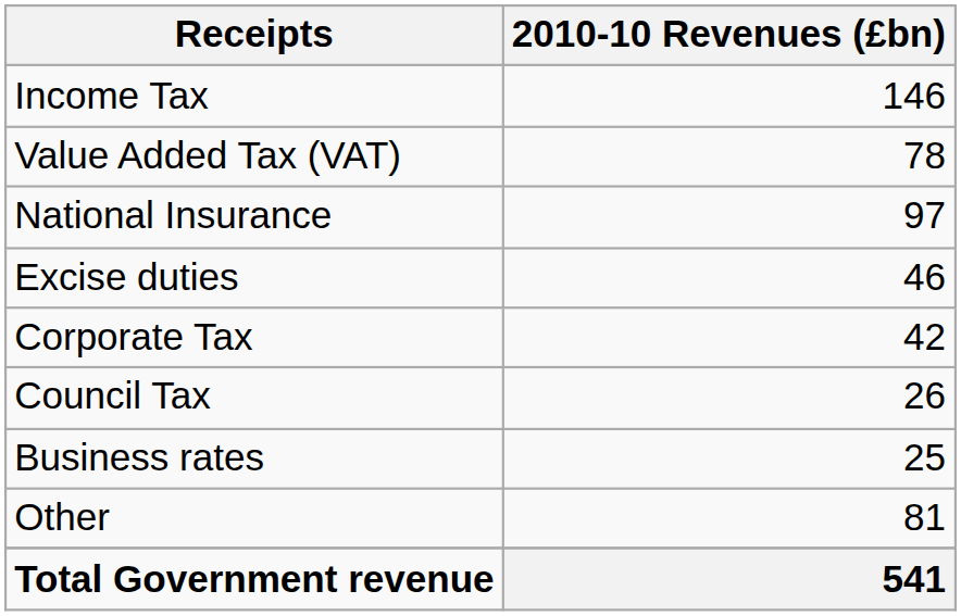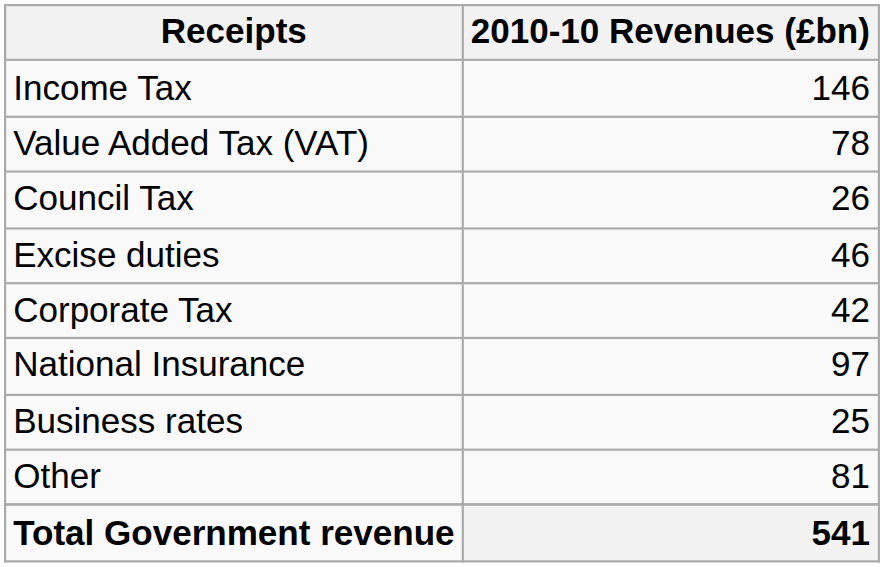rows swapped: National Insurance <-> Council Tax
